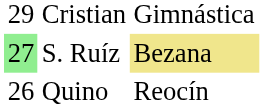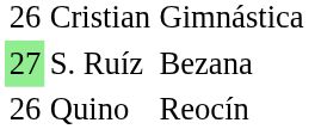Cristian | column 1: 29 -> 26
S. Ruíz | column 3: khaki background -> no background
